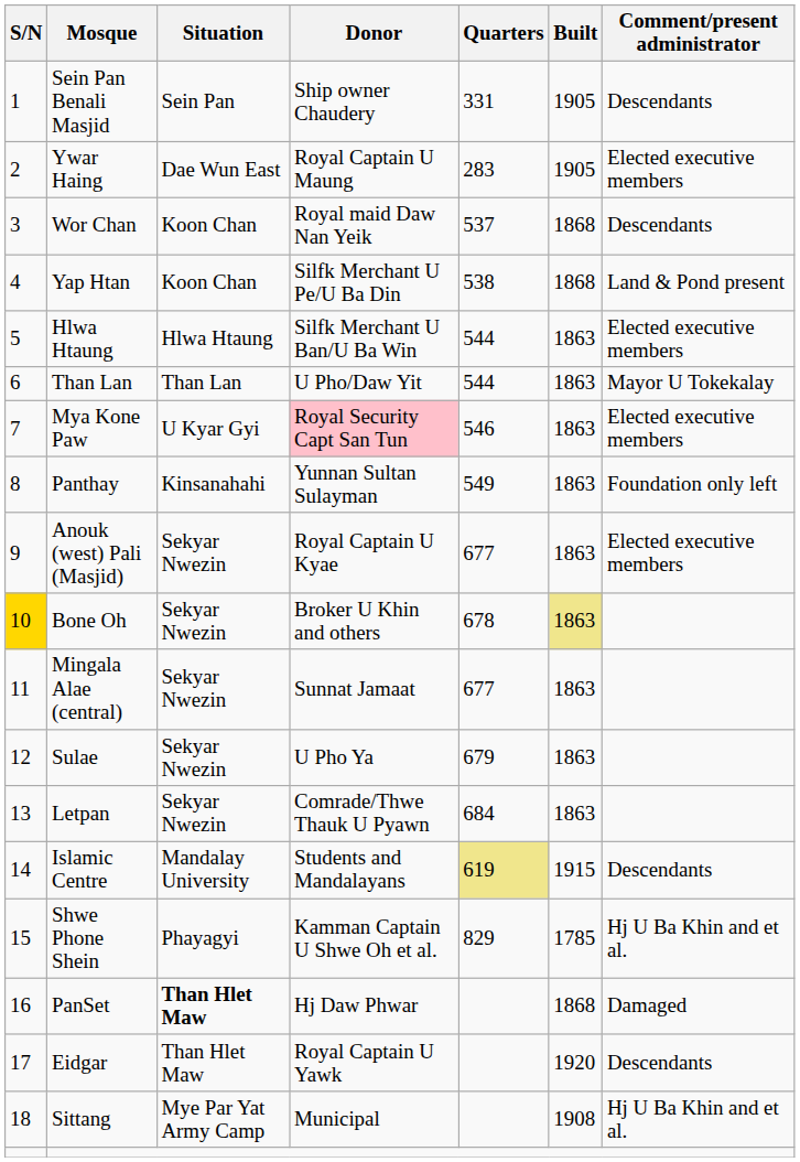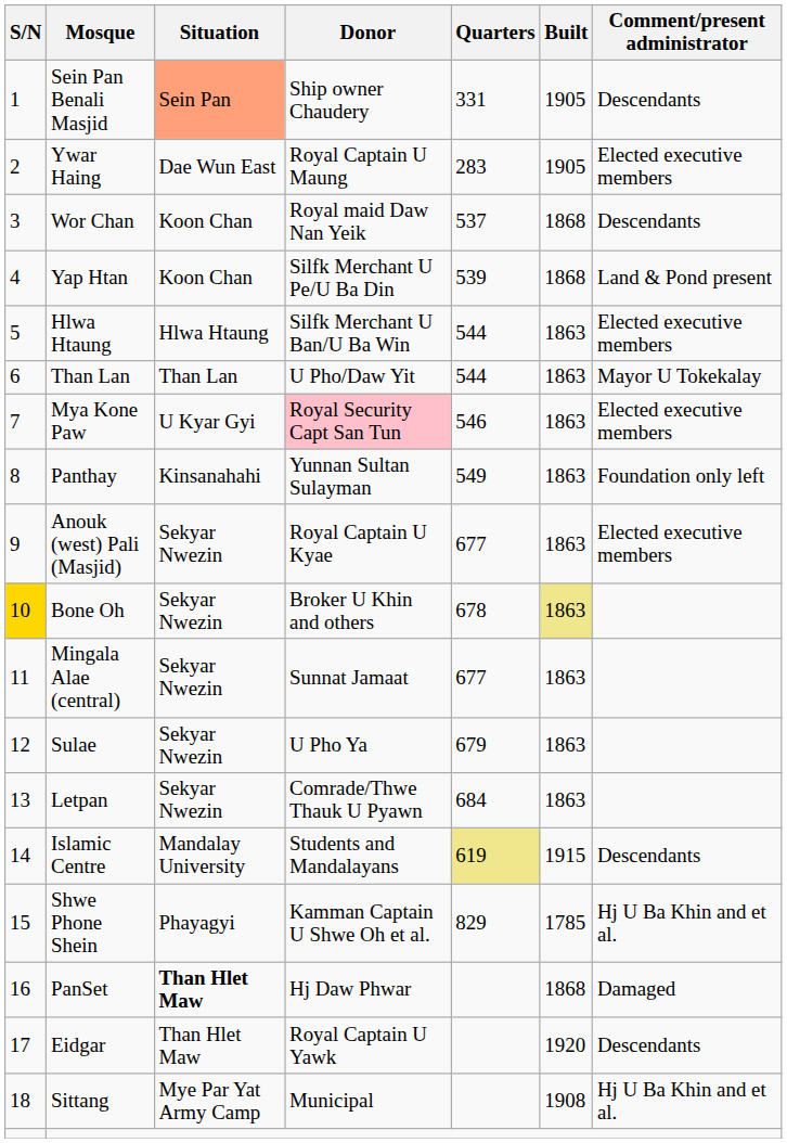Sein Pan Benali Masjid | Situation: no background -> lightsalmon background
Yap Htan | Quarters: 538 -> 539
